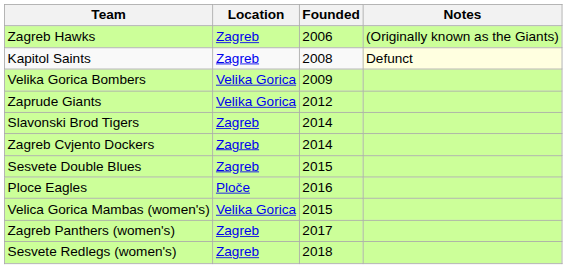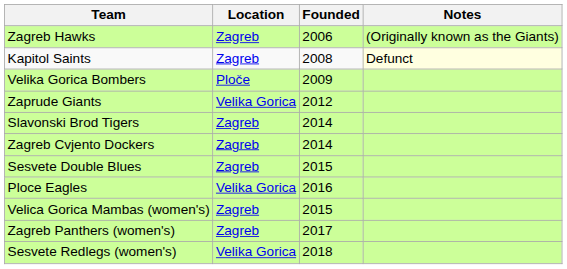Velika Gorica Bombers | Location: Velika Gorica -> Ploče
Ploce Eagles | Location: Ploče -> Velika Gorica
Velica Gorica Mambas (women's) | Location: Velika Gorica -> Zagreb
Sesvete Redlegs (women's) | Location: Zagreb -> Velika Gorica
